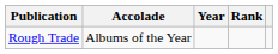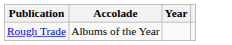- column: Rank
